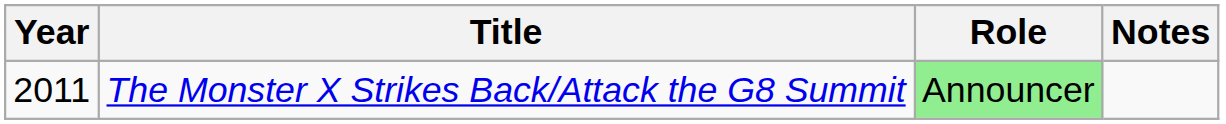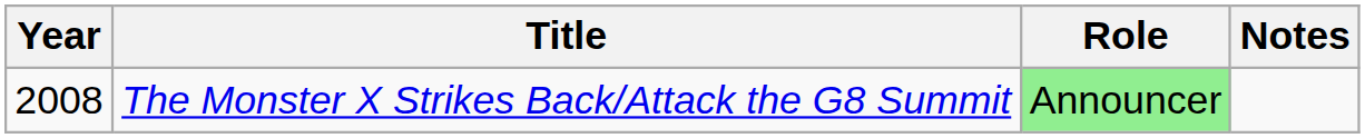The Monster X Strikes Back/Attack the G8 Summit | Year: 2011 -> 2008
